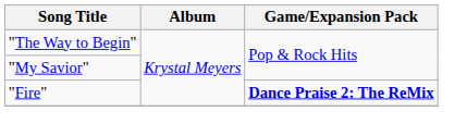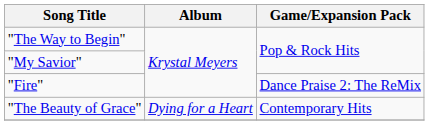"Fire" | Game/Expansion Pack: bold -> normal
+ row: "The Beauty of Grace" | Dying for a Heart | Contemporary Hits
